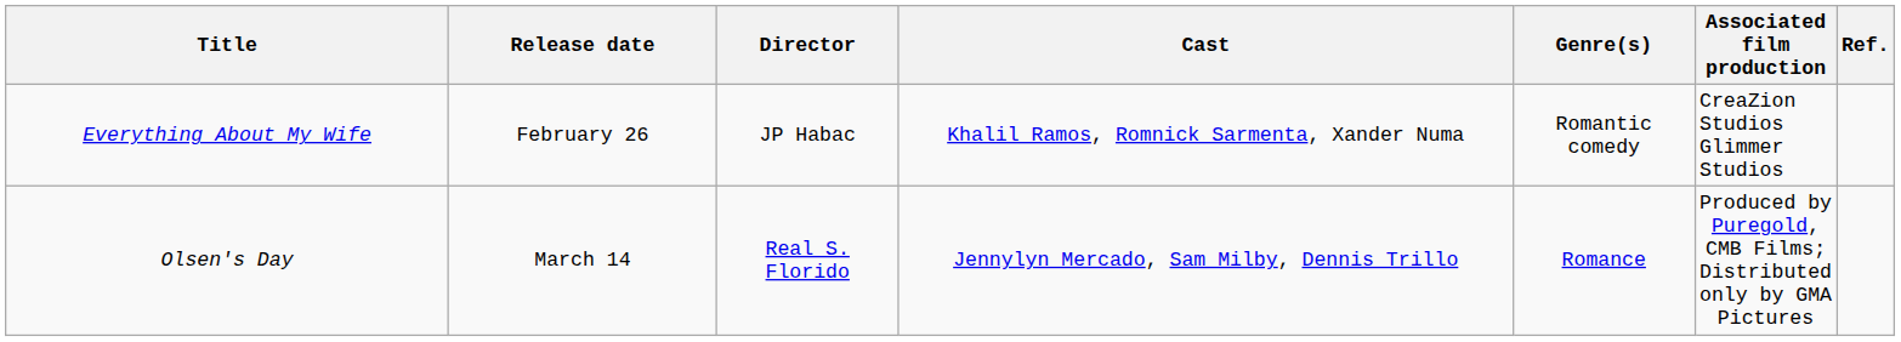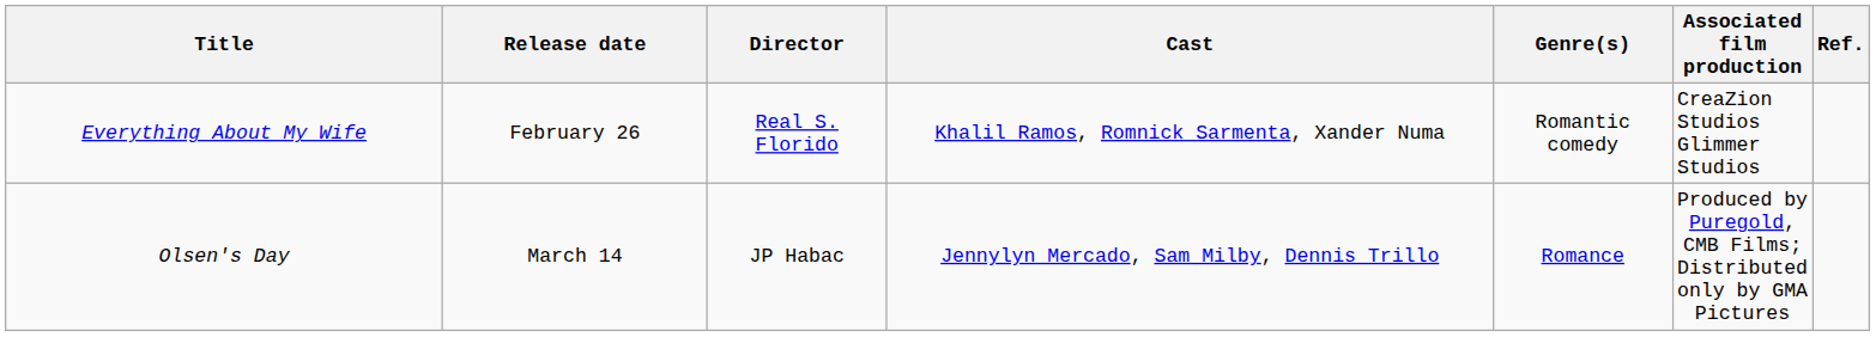Everything About My Wife | Director: JP Habac -> Real S. Florido
Olsen's Day | Director: Real S. Florido -> JP Habac
